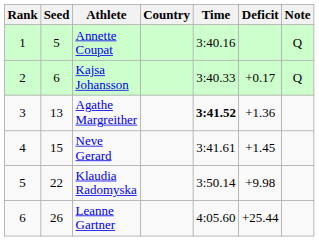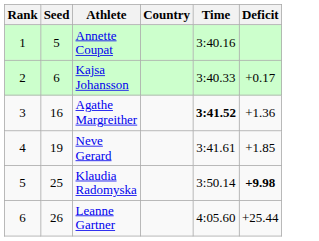- column: Note | Q | Q
Agathe Margreither | Seed: 13 -> 16
Neve Gerard | Seed: 15 -> 19
Neve Gerard | Deficit: +1.45 -> +1.85
Klaudia Radomyska | Seed: 22 -> 25
Klaudia Radomyska | Deficit: normal -> bold
